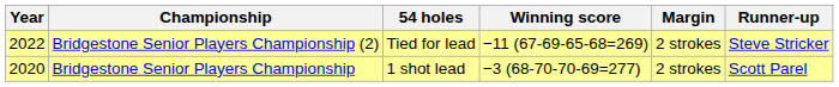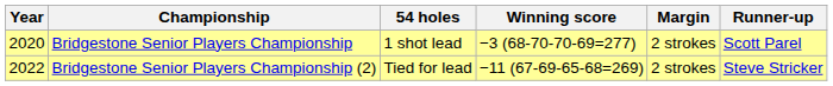rows swapped: Bridgestone Senior Players Championship <-> Bridgestone Senior Players Championship (2)
